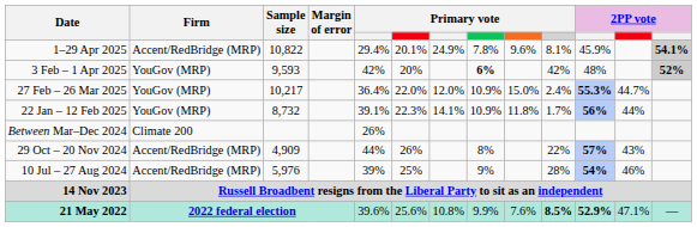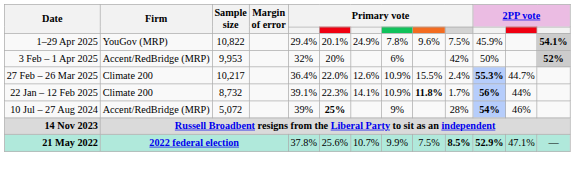1–29 Apr 2025 | Firm: Accent/RedBridge (MRP) -> YouGov (MRP)
1–29 Apr 2025 | column 10: 8.1% -> 7.5%
3 Feb – 1 Apr 2025 | Firm: YouGov (MRP) -> Accent/RedBridge (MRP)
3 Feb – 1 Apr 2025 | Sample size: 9,593 -> 9,953
3 Feb – 1 Apr 2025 | column 5: 42% -> 32%
3 Feb – 1 Apr 2025 | column 8: bold -> normal
3 Feb – 1 Apr 2025 | column 11: 48% -> 50%
27 Feb – 26 Mar 2025 | Firm: YouGov (MRP) -> Climate 200
27 Feb – 26 Mar 2025 | column 7: 12.0% -> 12.6%
27 Feb – 26 Mar 2025 | column 9: 15.0% -> 15.5%
22 Jan – 12 Feb 2025 | Firm: YouGov (MRP) -> Climate 200
22 Jan – 12 Feb 2025 | column 9: normal -> bold
- row: Between Mar–Dec 2024 | Climate 200 | 26%
- row: 29 Oct – 20 Nov 2024 | Accent/RedBridge (MRP) | 4,909 | 44% | 26% | 8% | 22% | 57% | 43%
10 Jul – 27 Aug 2024 | Sample size: 5,976 -> 5,072
10 Jul – 27 Aug 2024 | column 6: normal -> bold
21 May 2022 | column 5: 39.6% -> 37.8%
21 May 2022 | column 7: 10.8% -> 10.7%
21 May 2022 | column 9: 7.6% -> 7.5%
